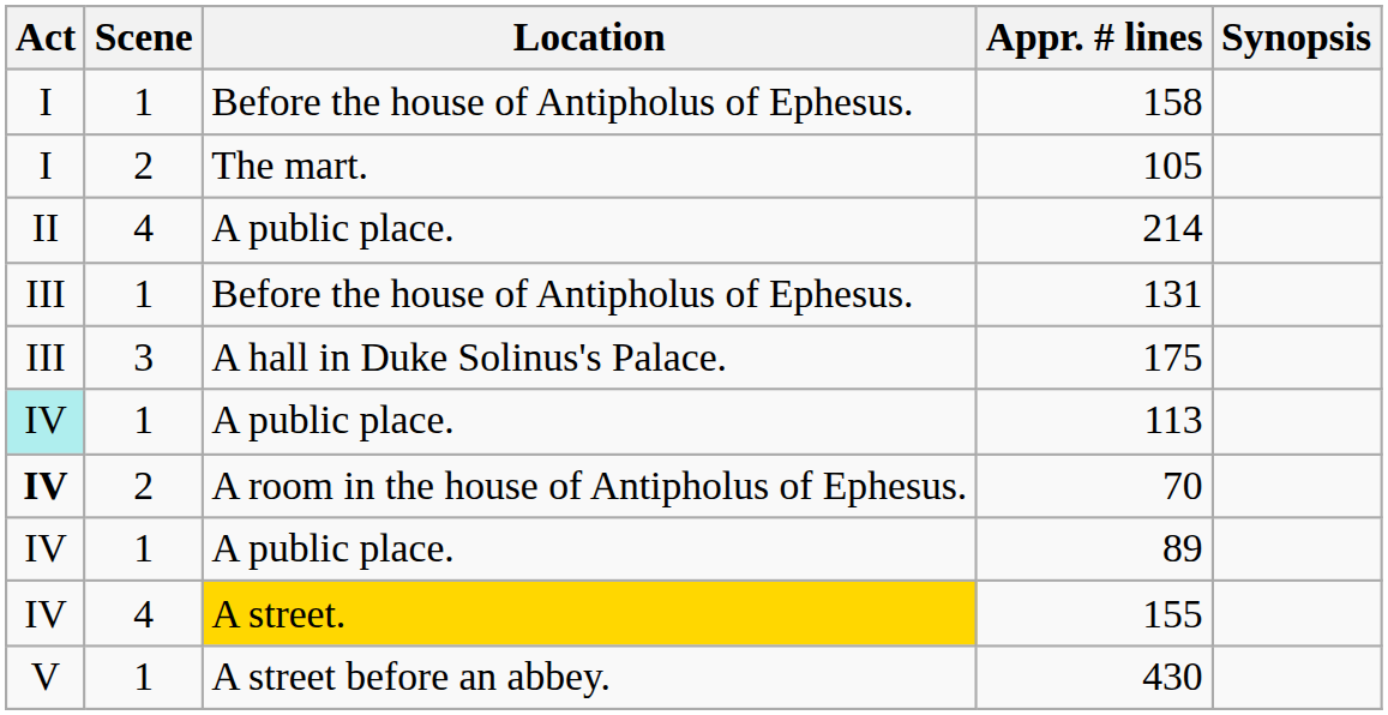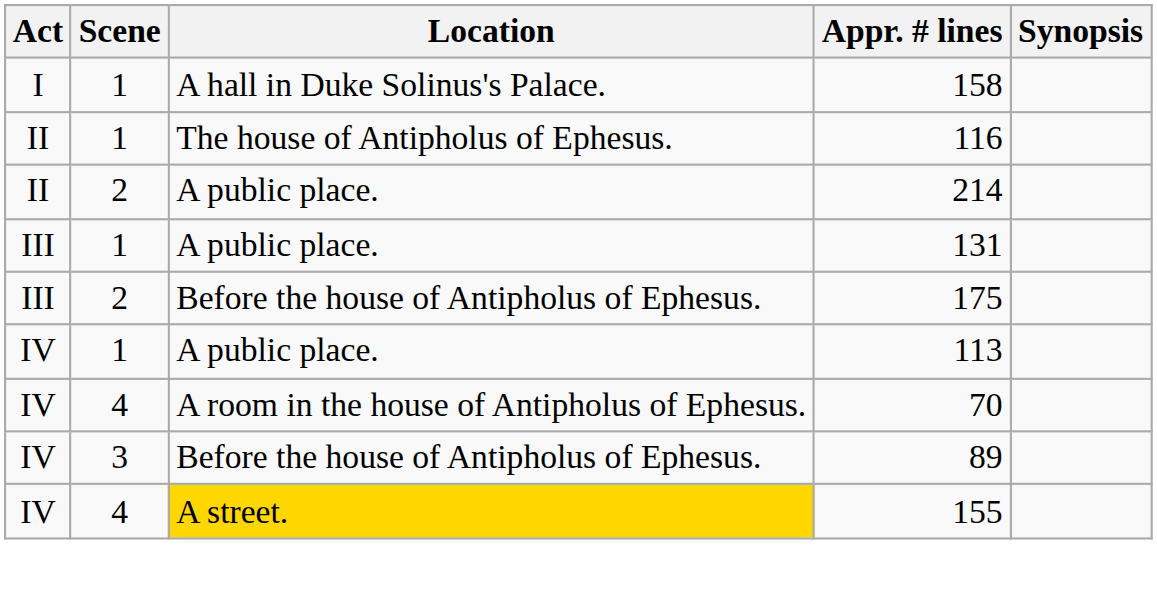158 | Location: Before the house of Antipholus of Ephesus. -> A hall in Duke Solinus's Palace.
- row: I | 2 | The mart. | 105
+ row: II | 1 | The house of Antipholus of Ephesus. | 116
214 | Scene: 4 -> 2
131 | Location: Before the house of Antipholus of Ephesus. -> A public place.
175 | Scene: 3 -> 2
175 | Location: A hall in Duke Solinus's Palace. -> Before the house of Antipholus of Ephesus.
113 | Act: paleturquoise background -> no background
70 | Act: bold -> normal
70 | Scene: 2 -> 4
89 | Scene: 1 -> 3
89 | Location: A public place. -> Before the house of Antipholus of Ephesus.
- row: V | 1 | A street before an abbey. | 430
